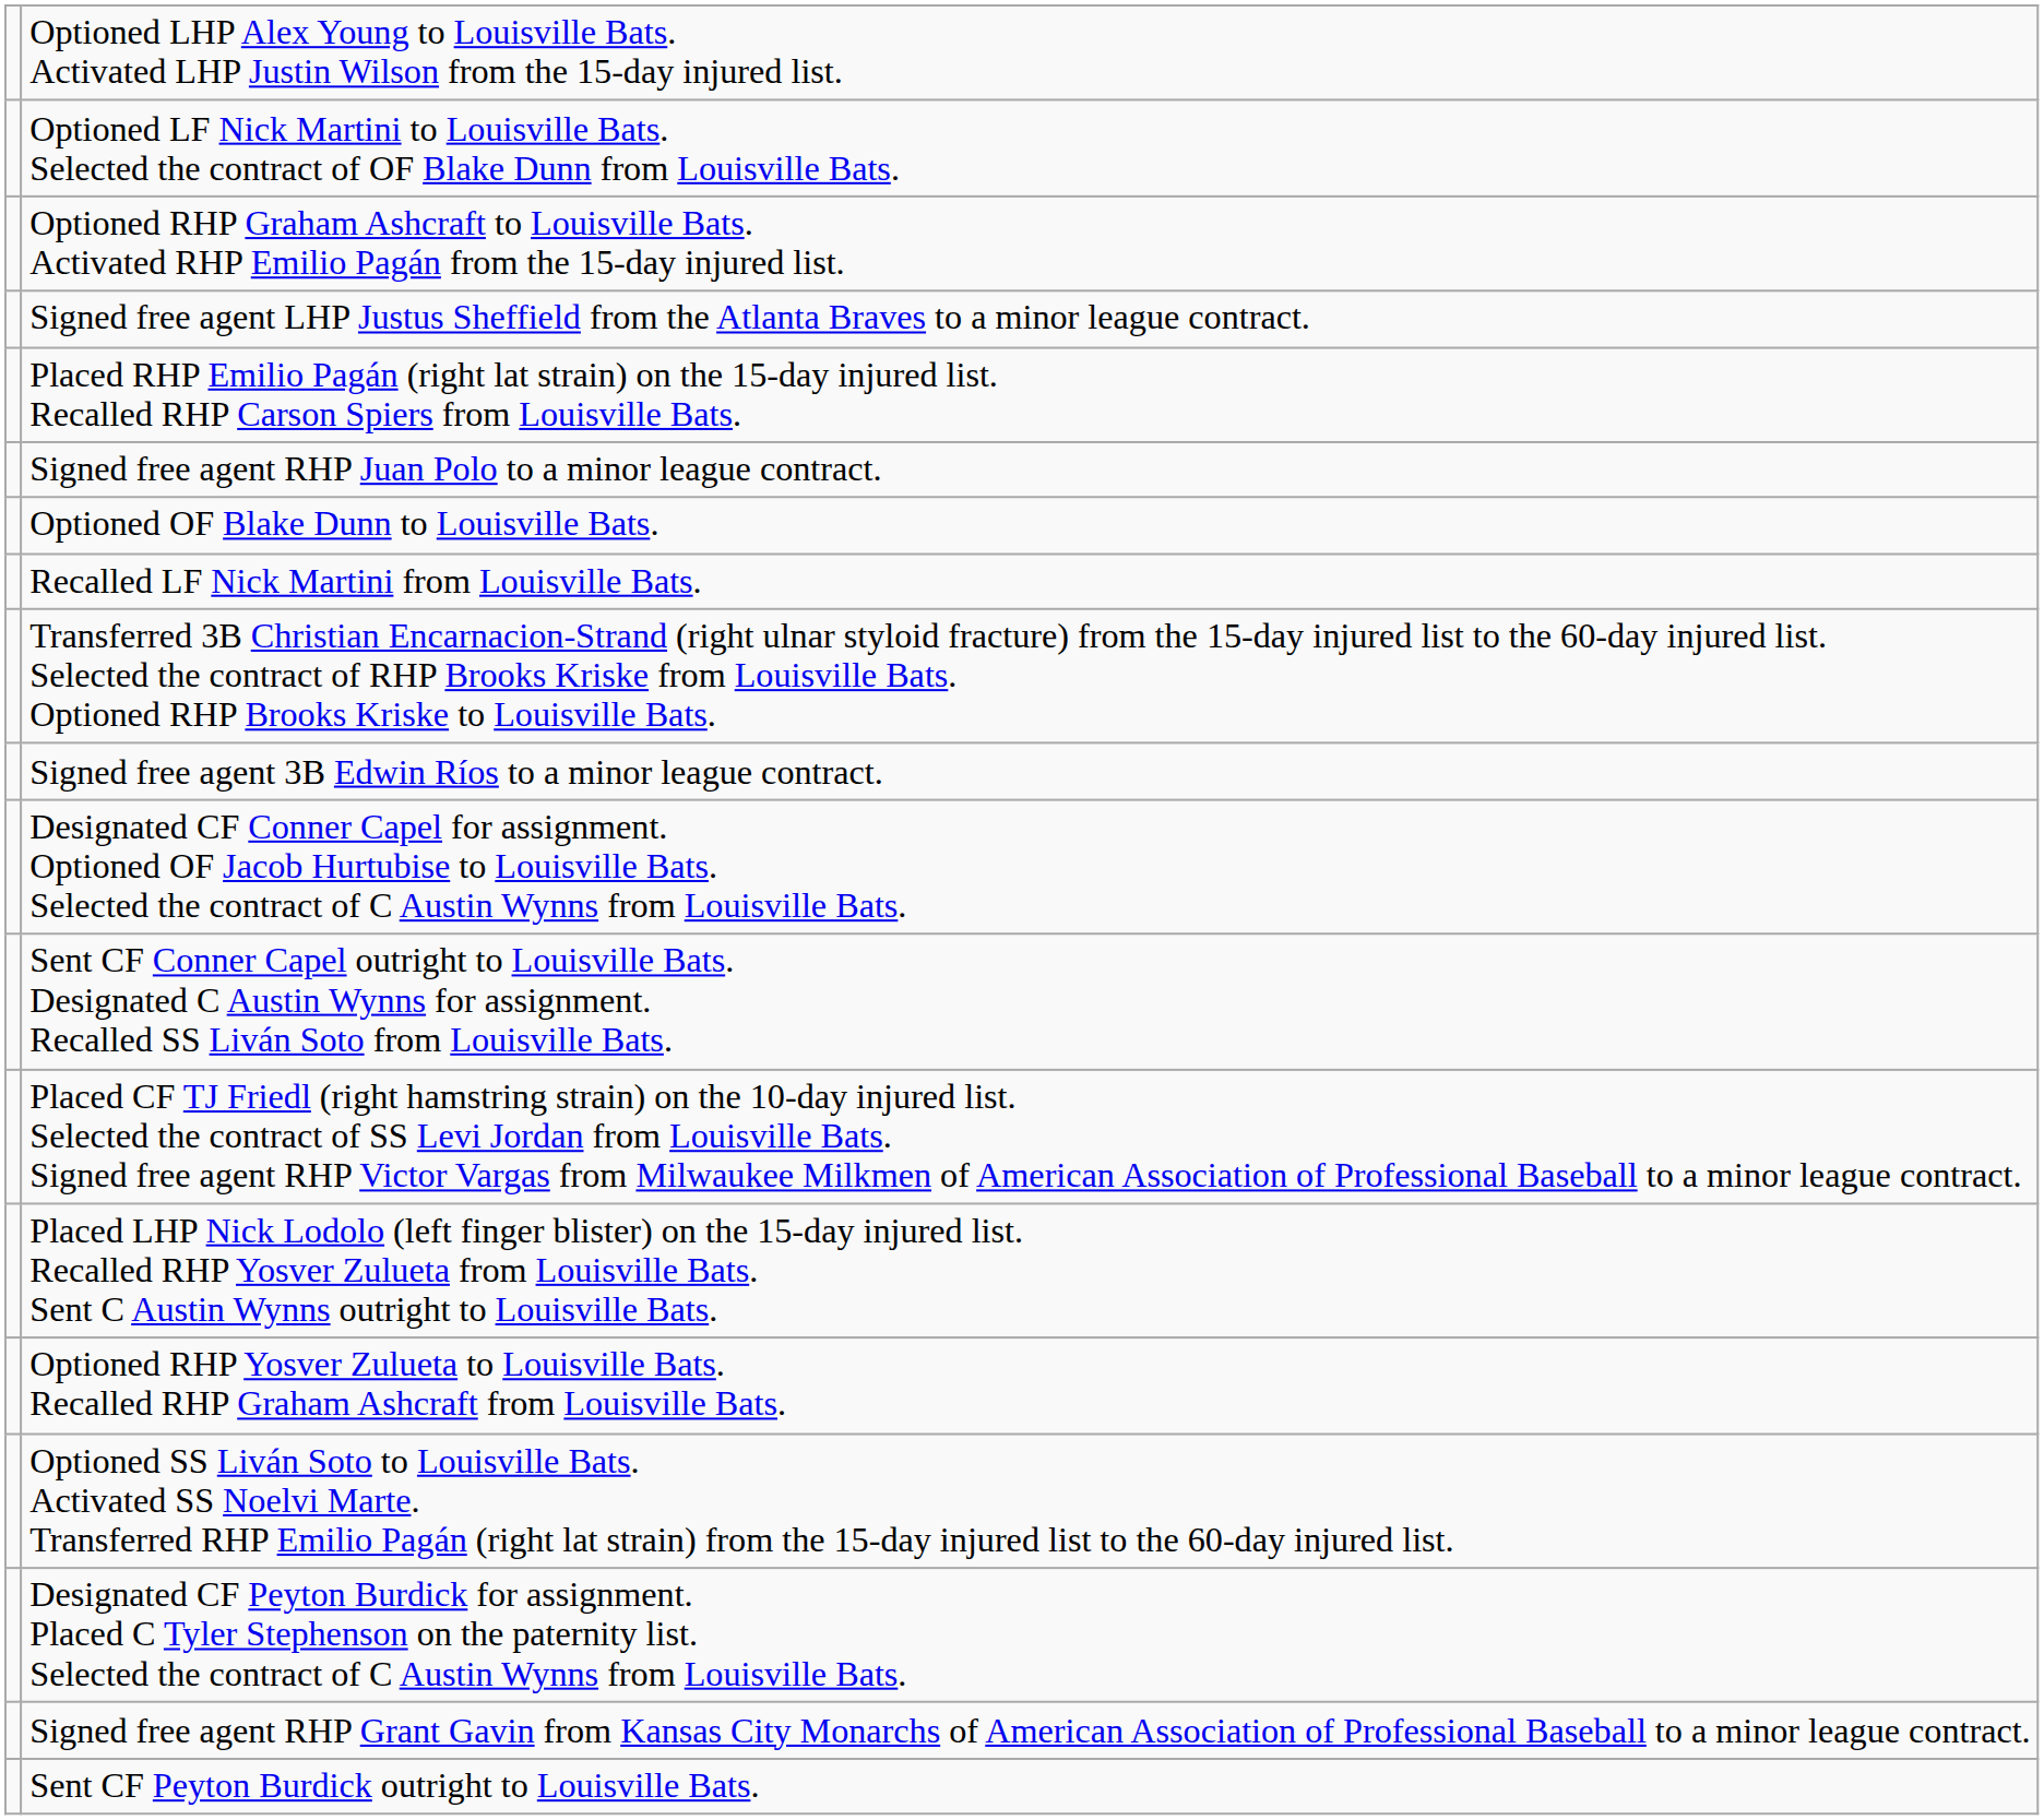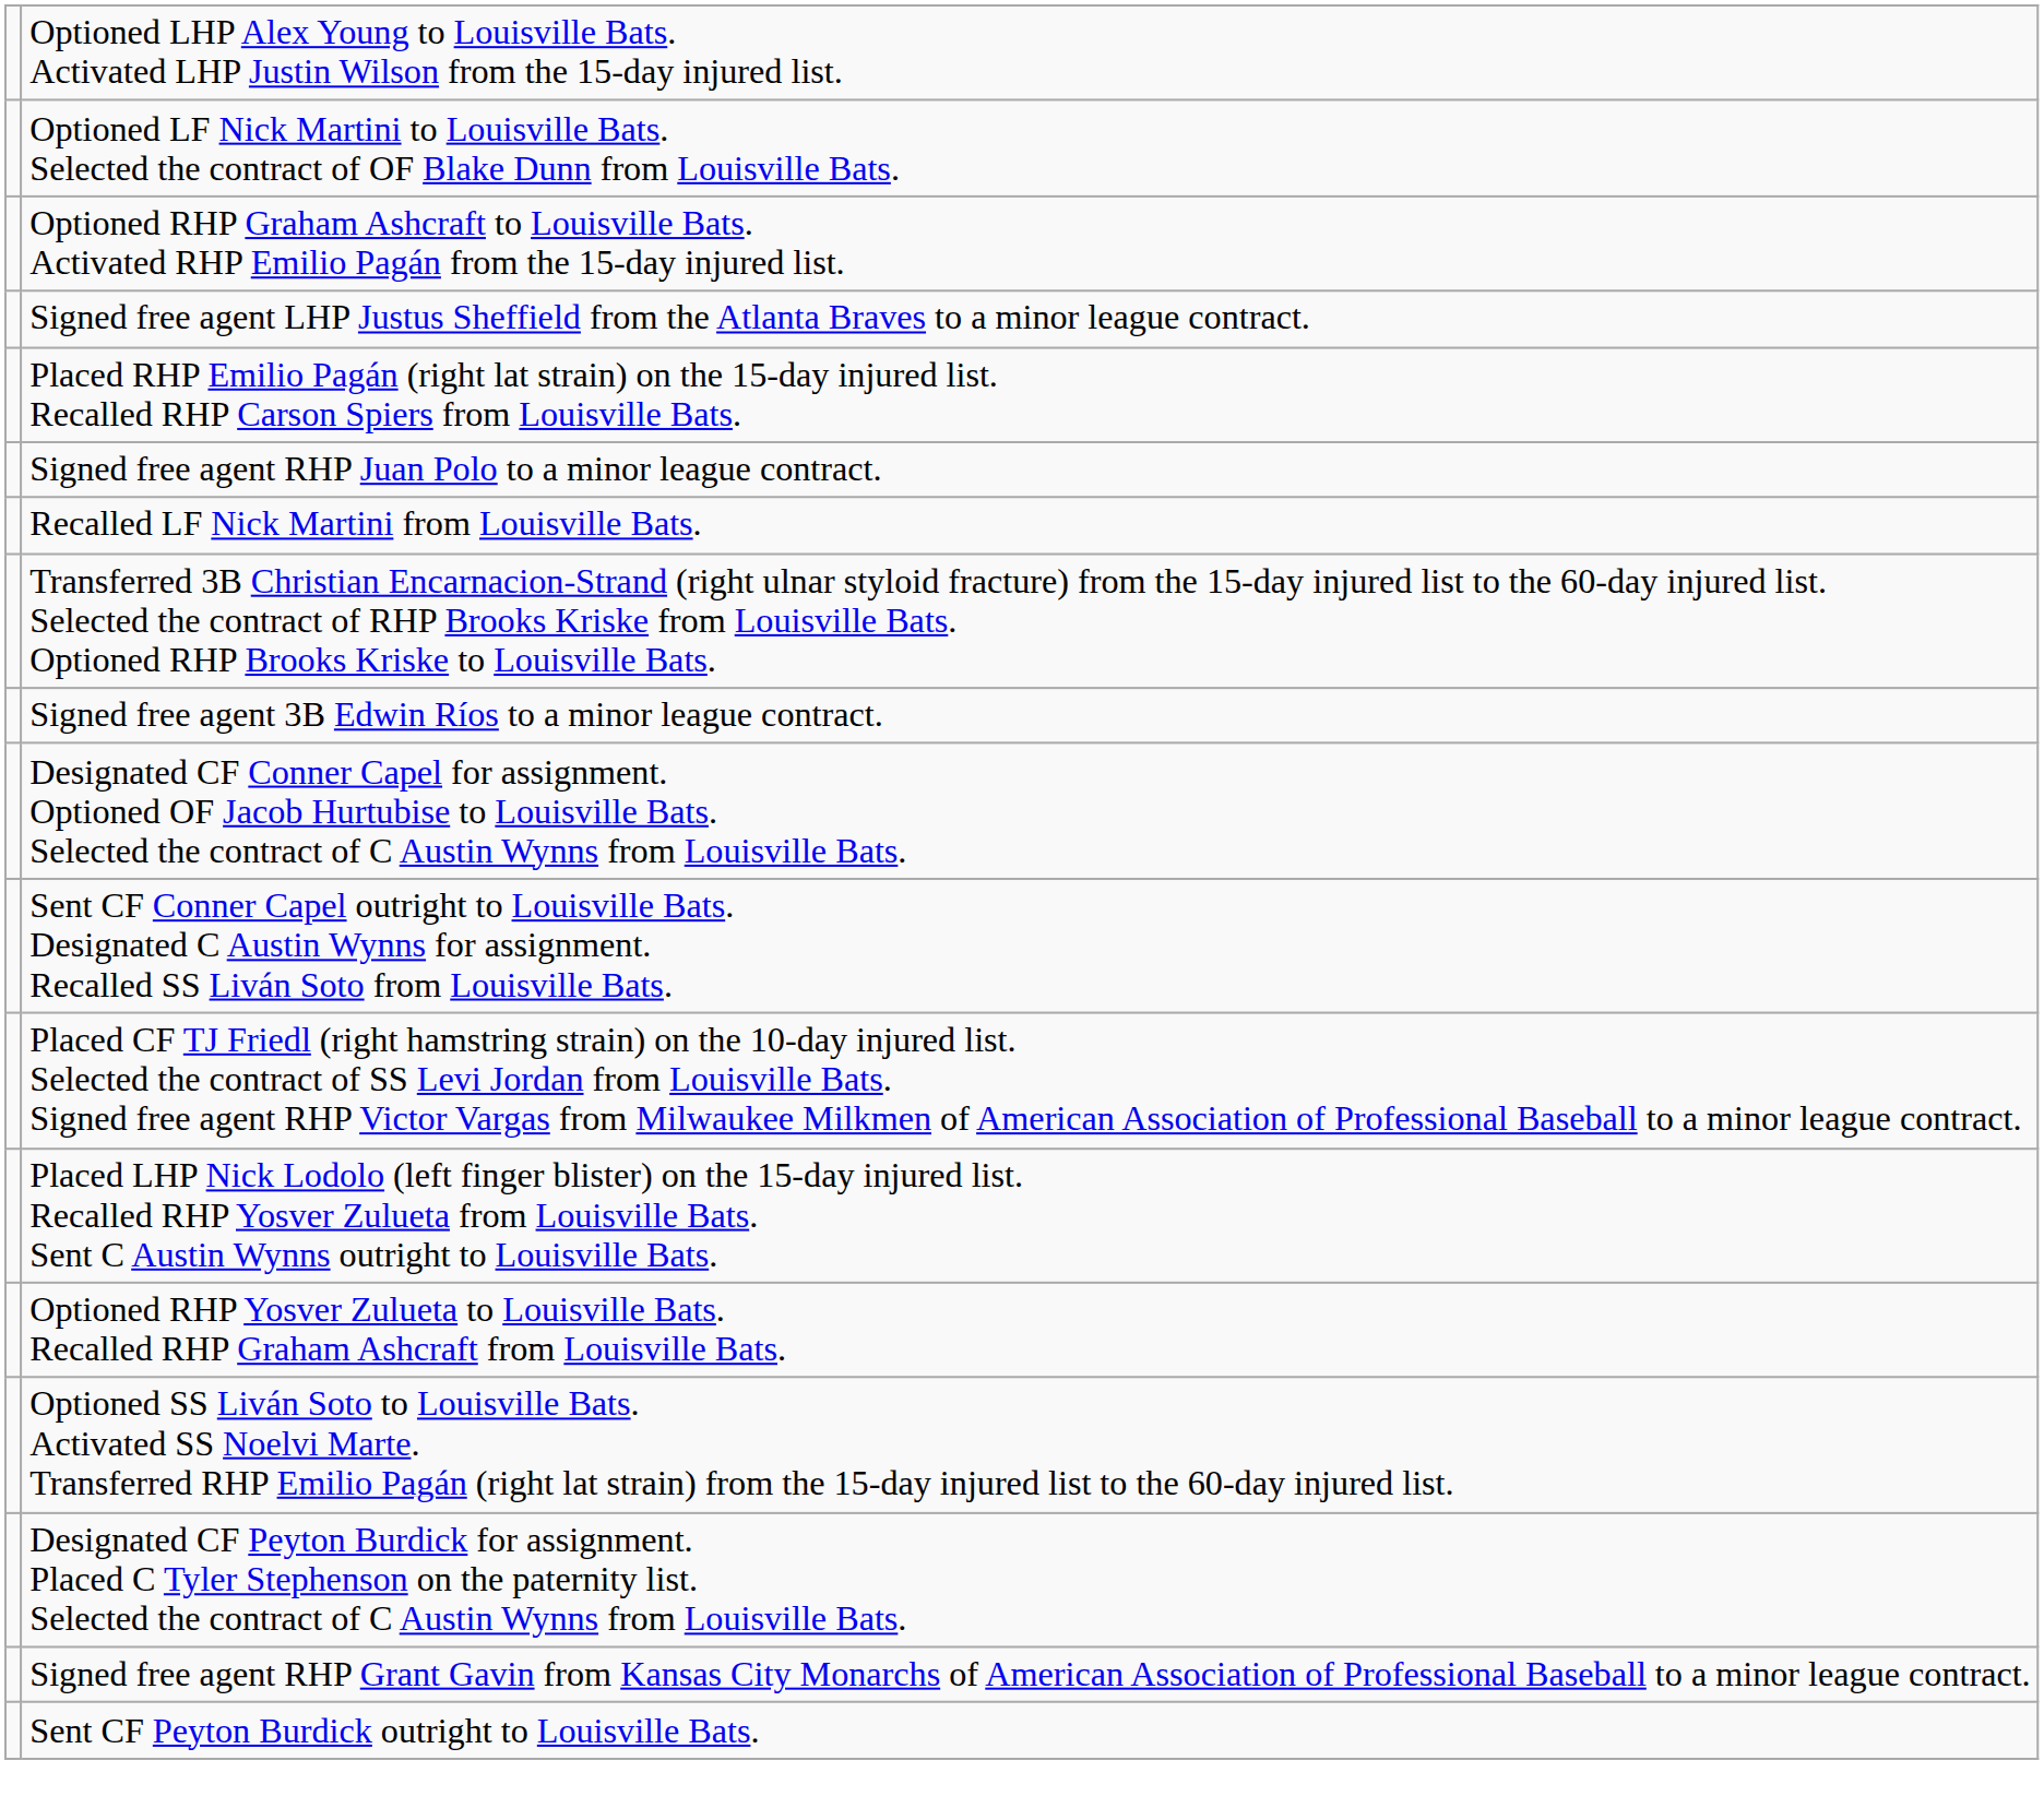- row: Optioned OF Blake Dunn to Louisville Bats.
